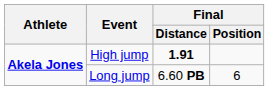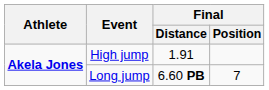High jump | Final / Distance: bold -> normal
Long jump | Final / Position: 6 -> 7
